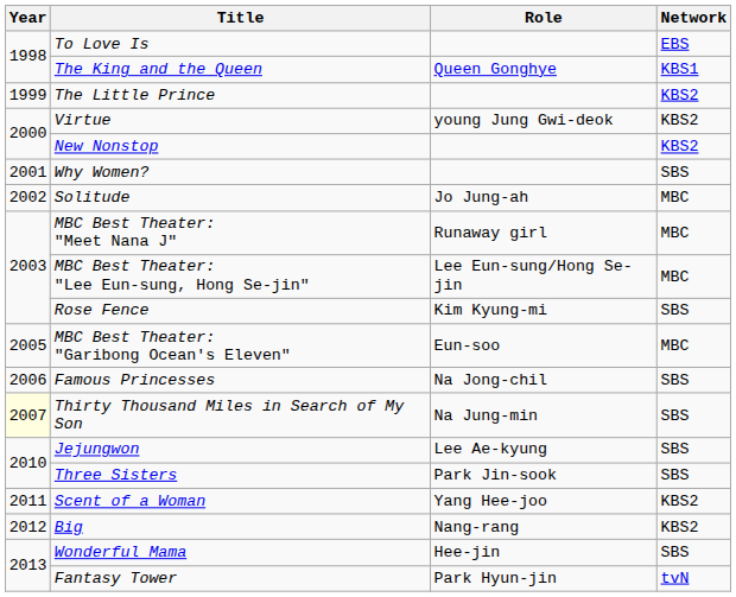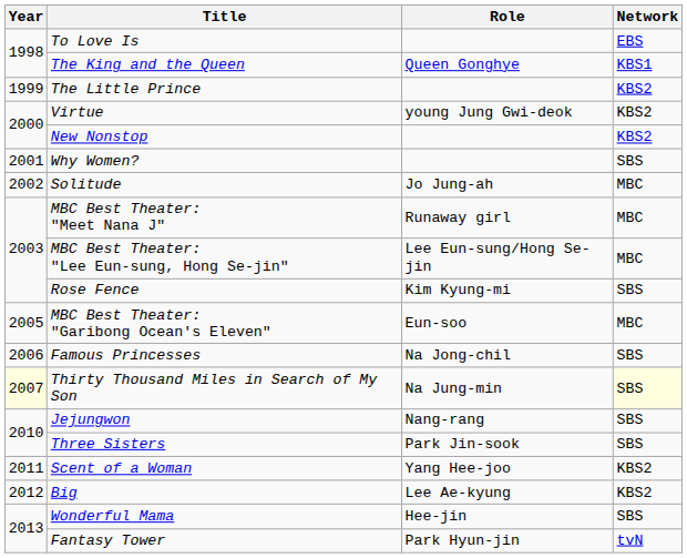Thirty Thousand Miles in Search of My Son | Network: no background -> lightyellow background
Jejungwon | Role: Lee Ae-kyung -> Nang-rang
Big | Role: Nang-rang -> Lee Ae-kyung
